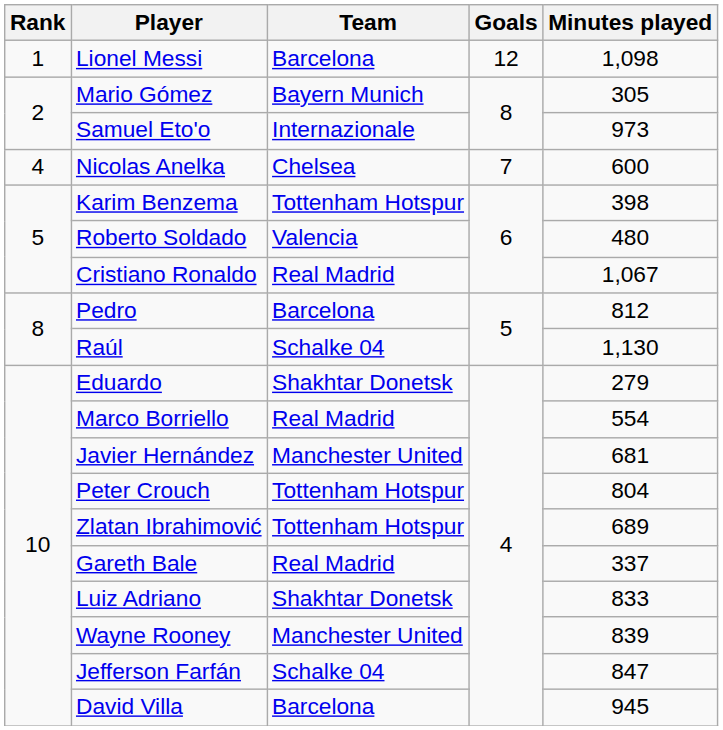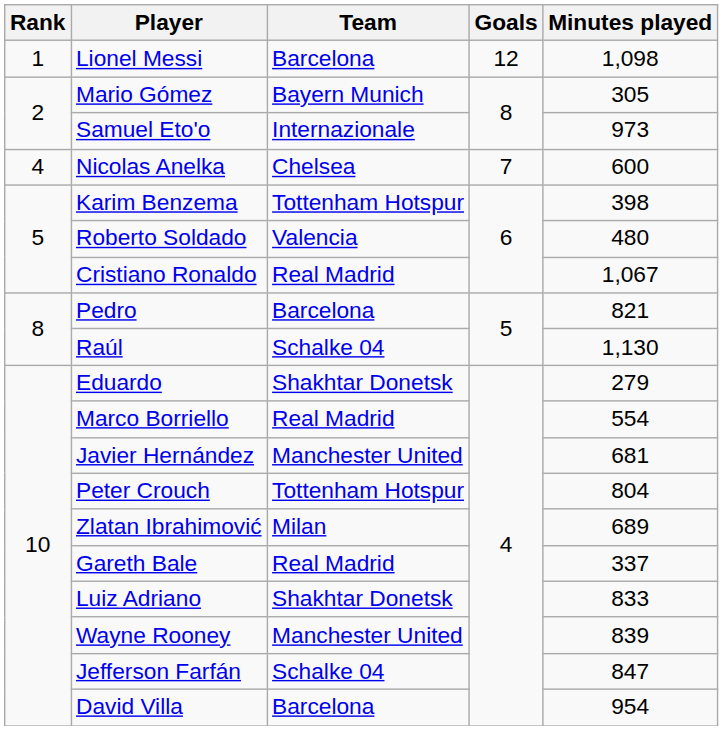Pedro | Minutes played: 812 -> 821
Zlatan Ibrahimović | Team: Tottenham Hotspur -> Milan
David Villa | Minutes played: 945 -> 954
